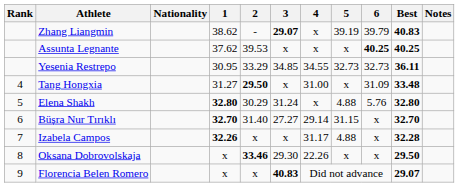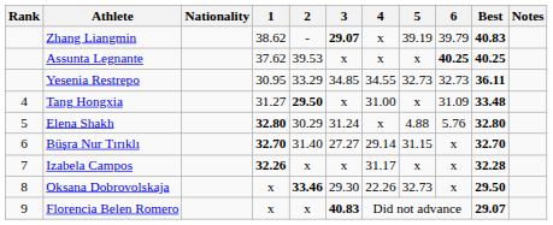Izabela Campos | 5: 4.88 -> x
Oksana Dobrovolskaja | 5: x -> 32.73
